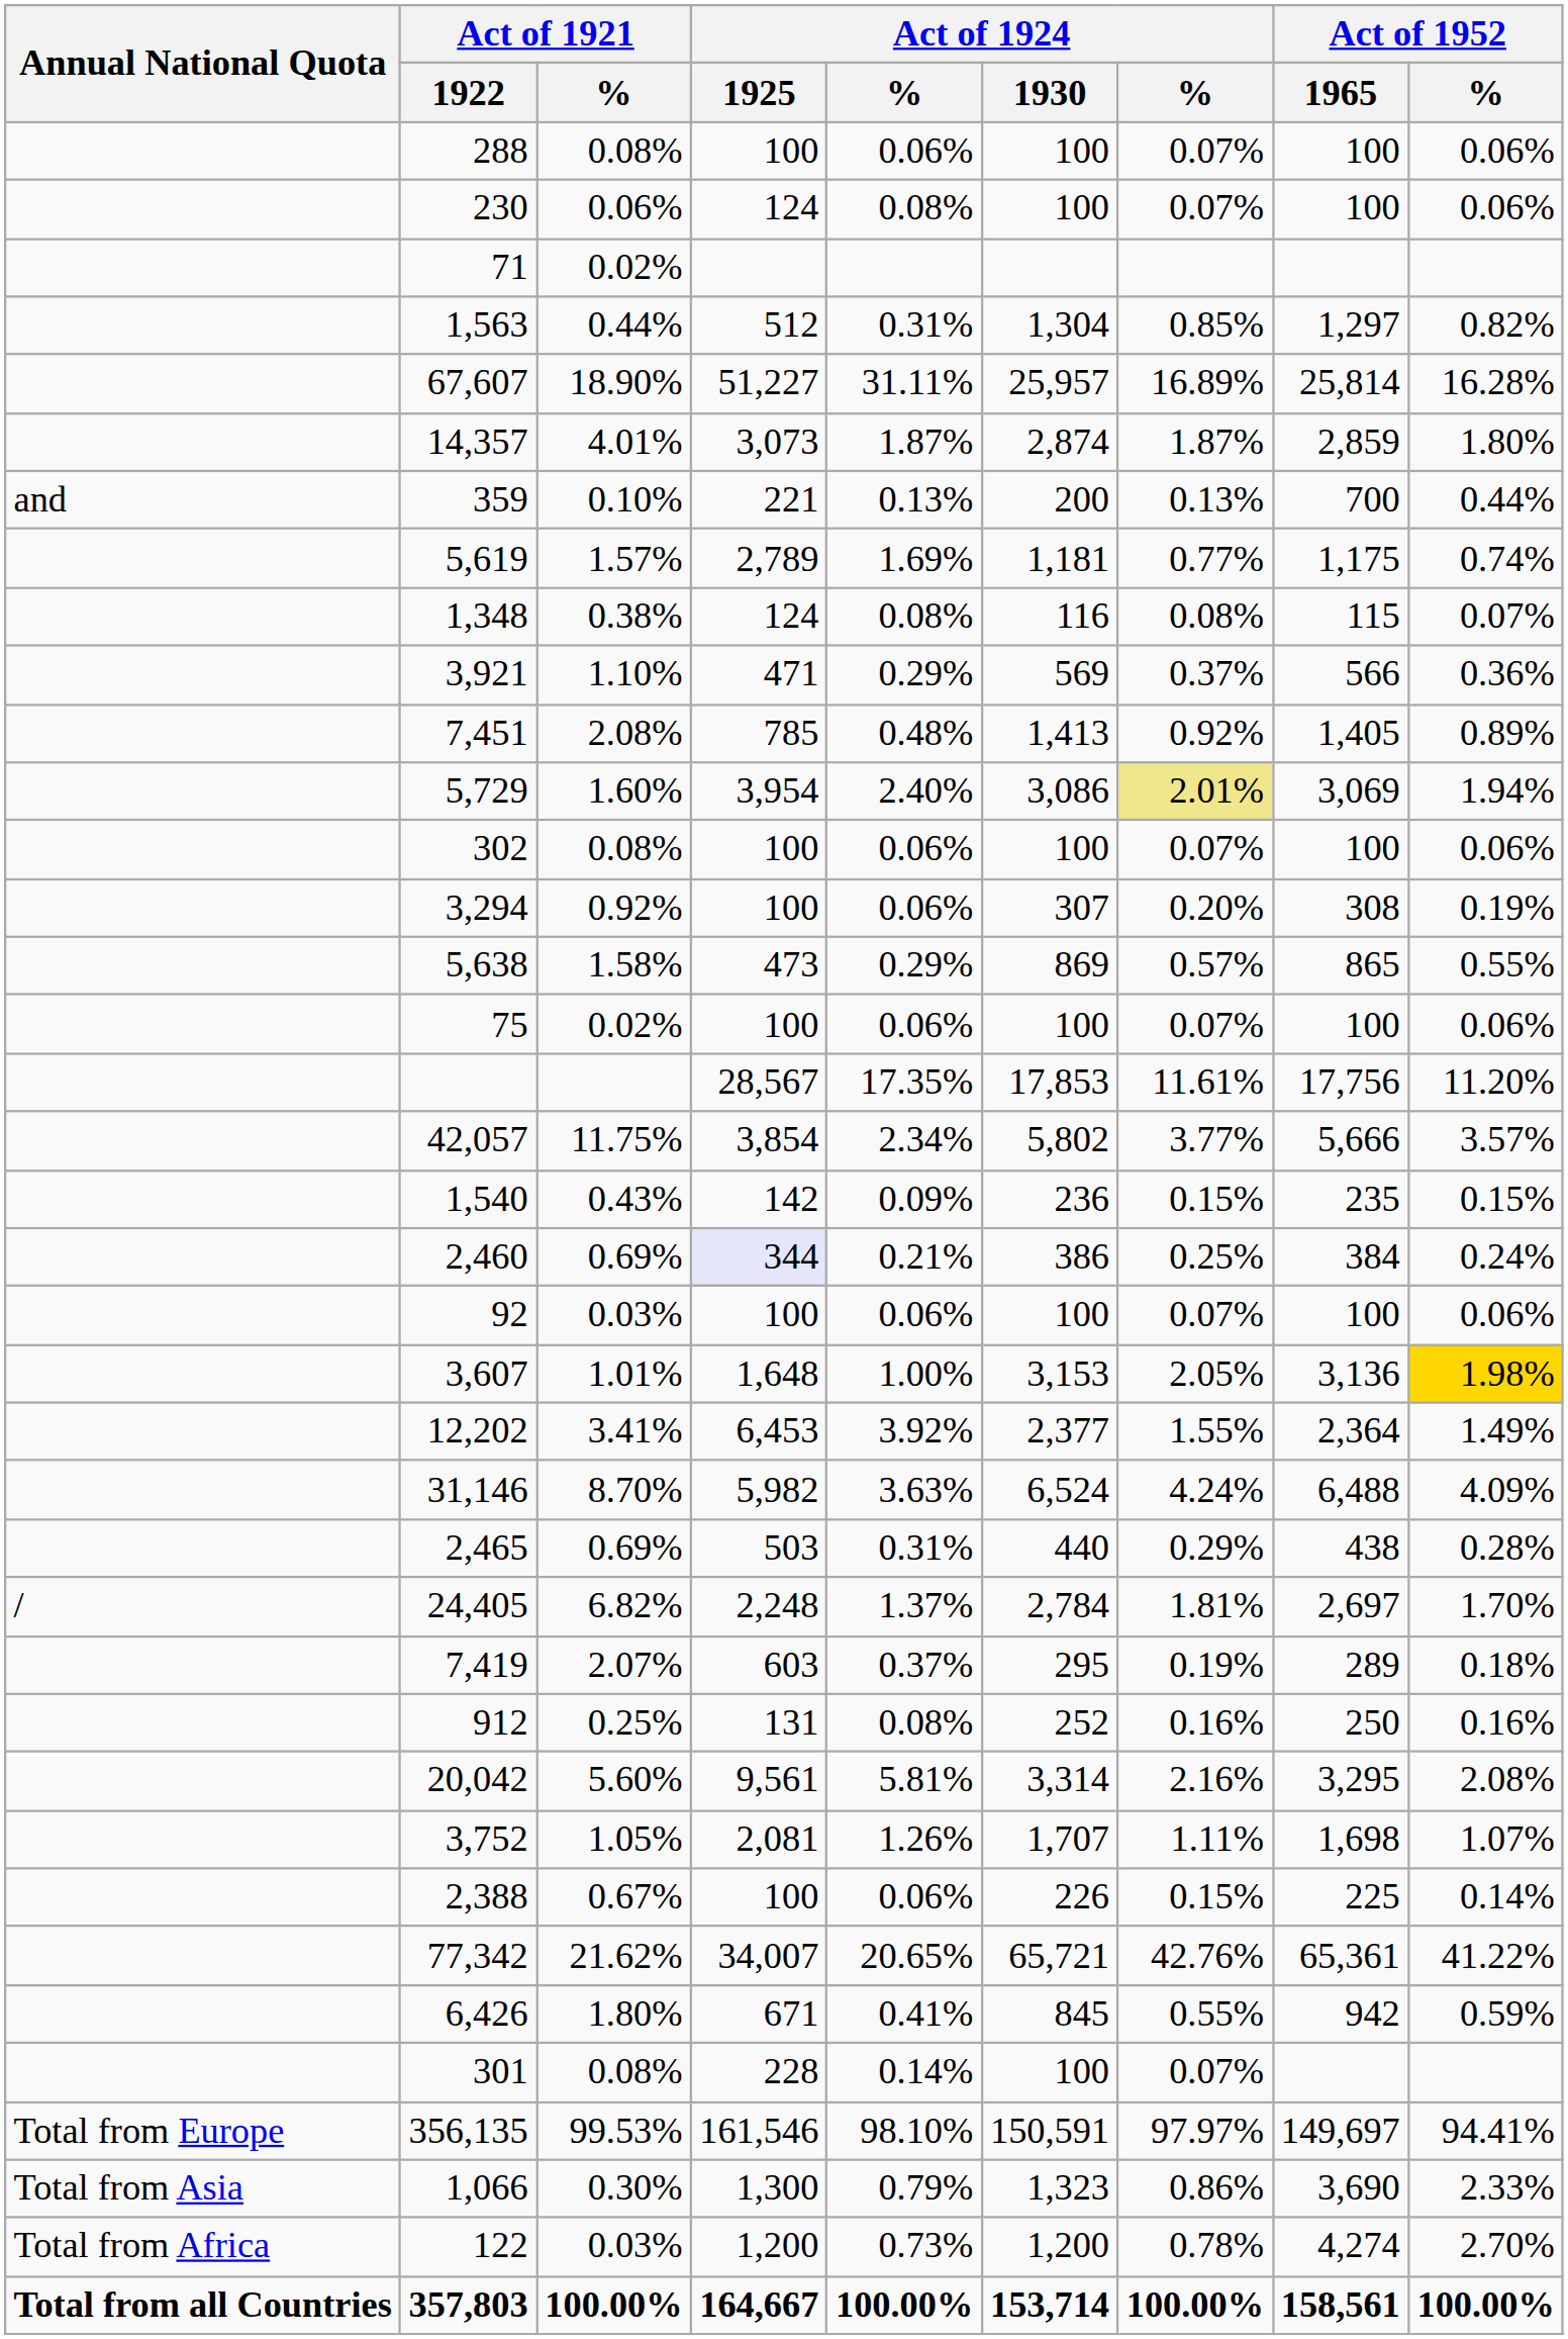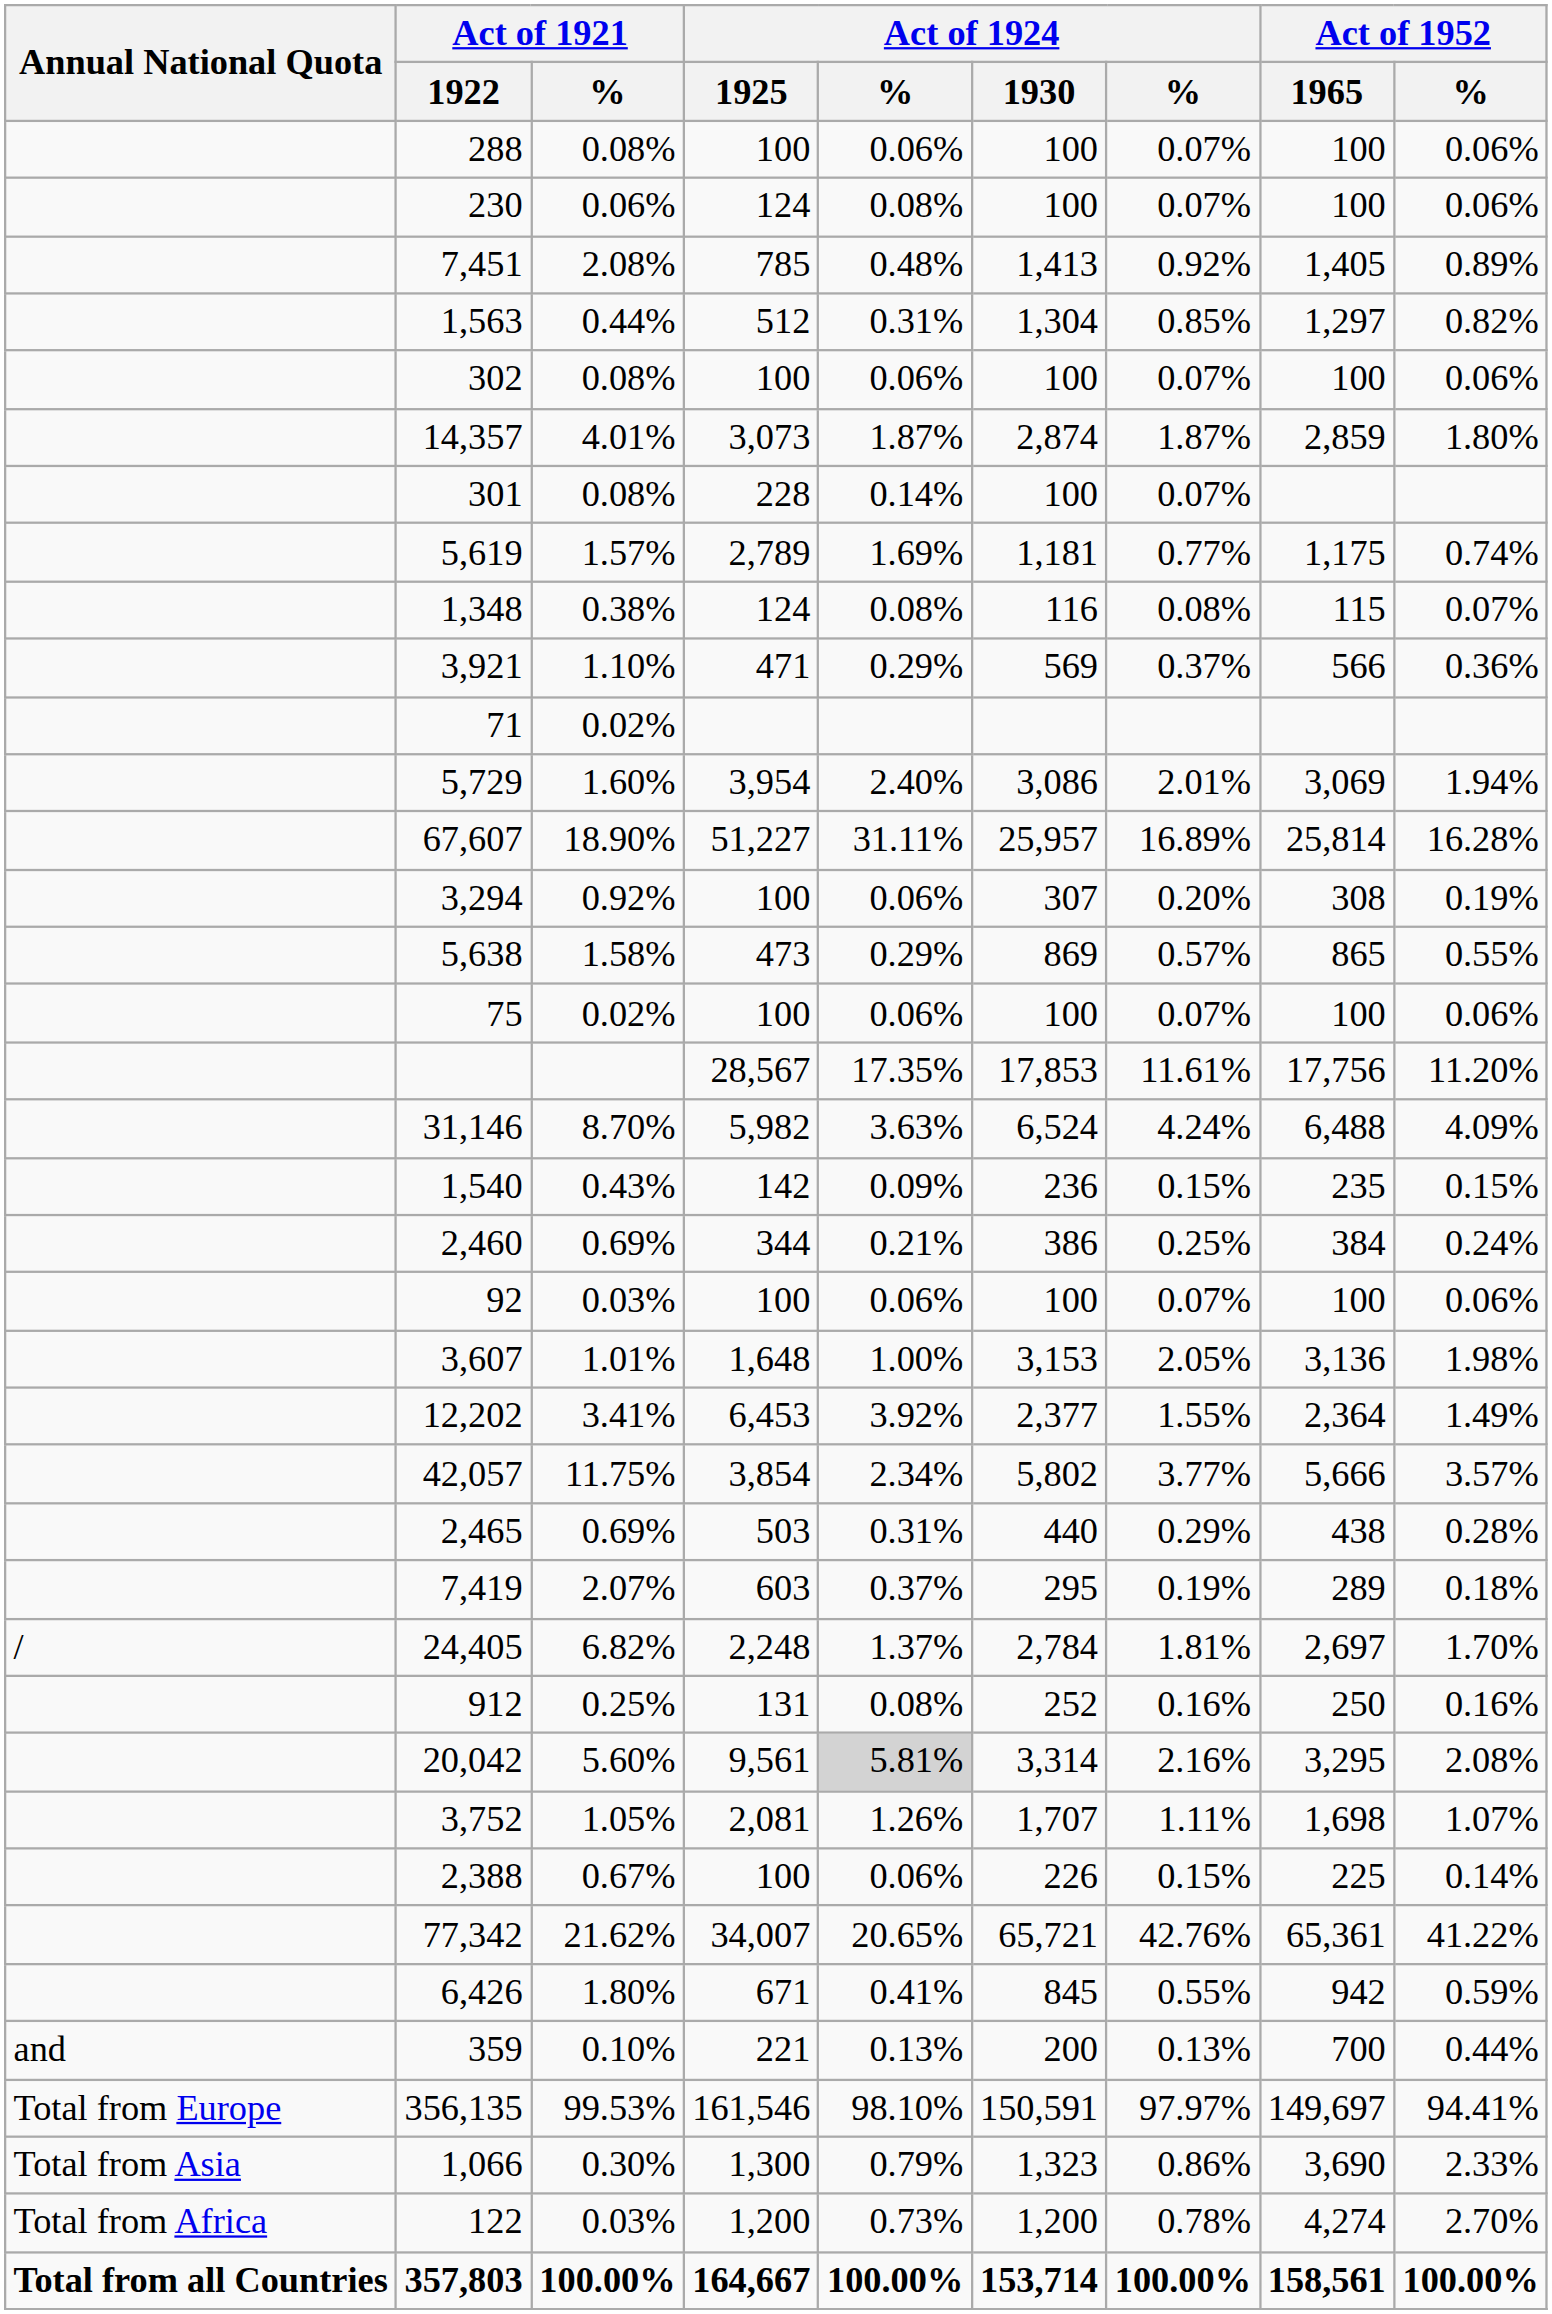rows swapped: 7,451 <-> 71
rows swapped: 302 <-> 67,607
rows swapped: 301 <-> 359
5,729 | column 7: khaki background -> no background
rows swapped: 42,057 <-> 31,146
2,460 | Act of 1924 / 1925: lavender background -> no background
3,607 | Act of 1952 / %: gold background -> no background
rows swapped: 7,419 <-> 24,405
20,042 | column 5: no background -> lightgrey background
